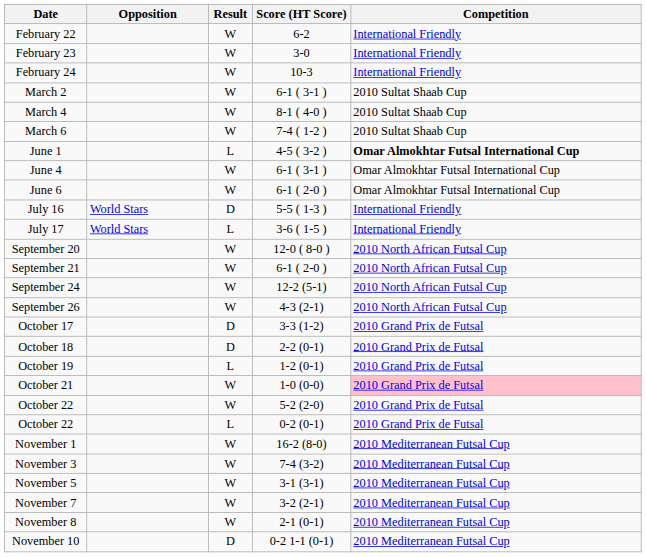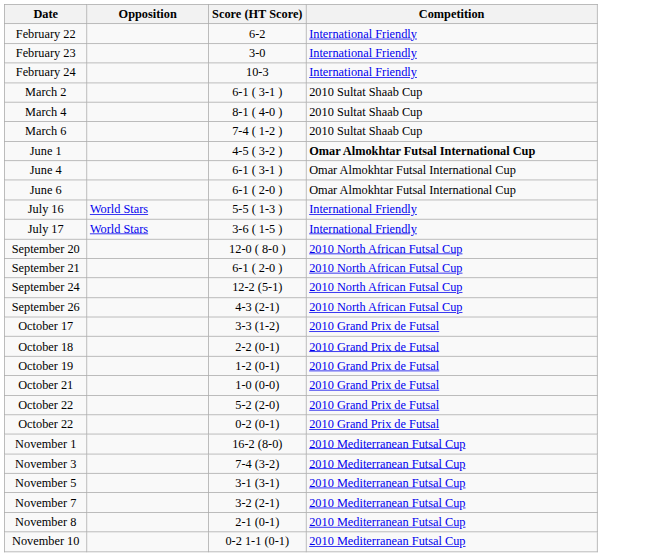- column: Result | W | W | W | W | W | W | L | W | W | D | L | W | W | W | W | D | D | L | W | W | L | W | W | W | W | W | D
October 21 | Competition: pink background -> no background
